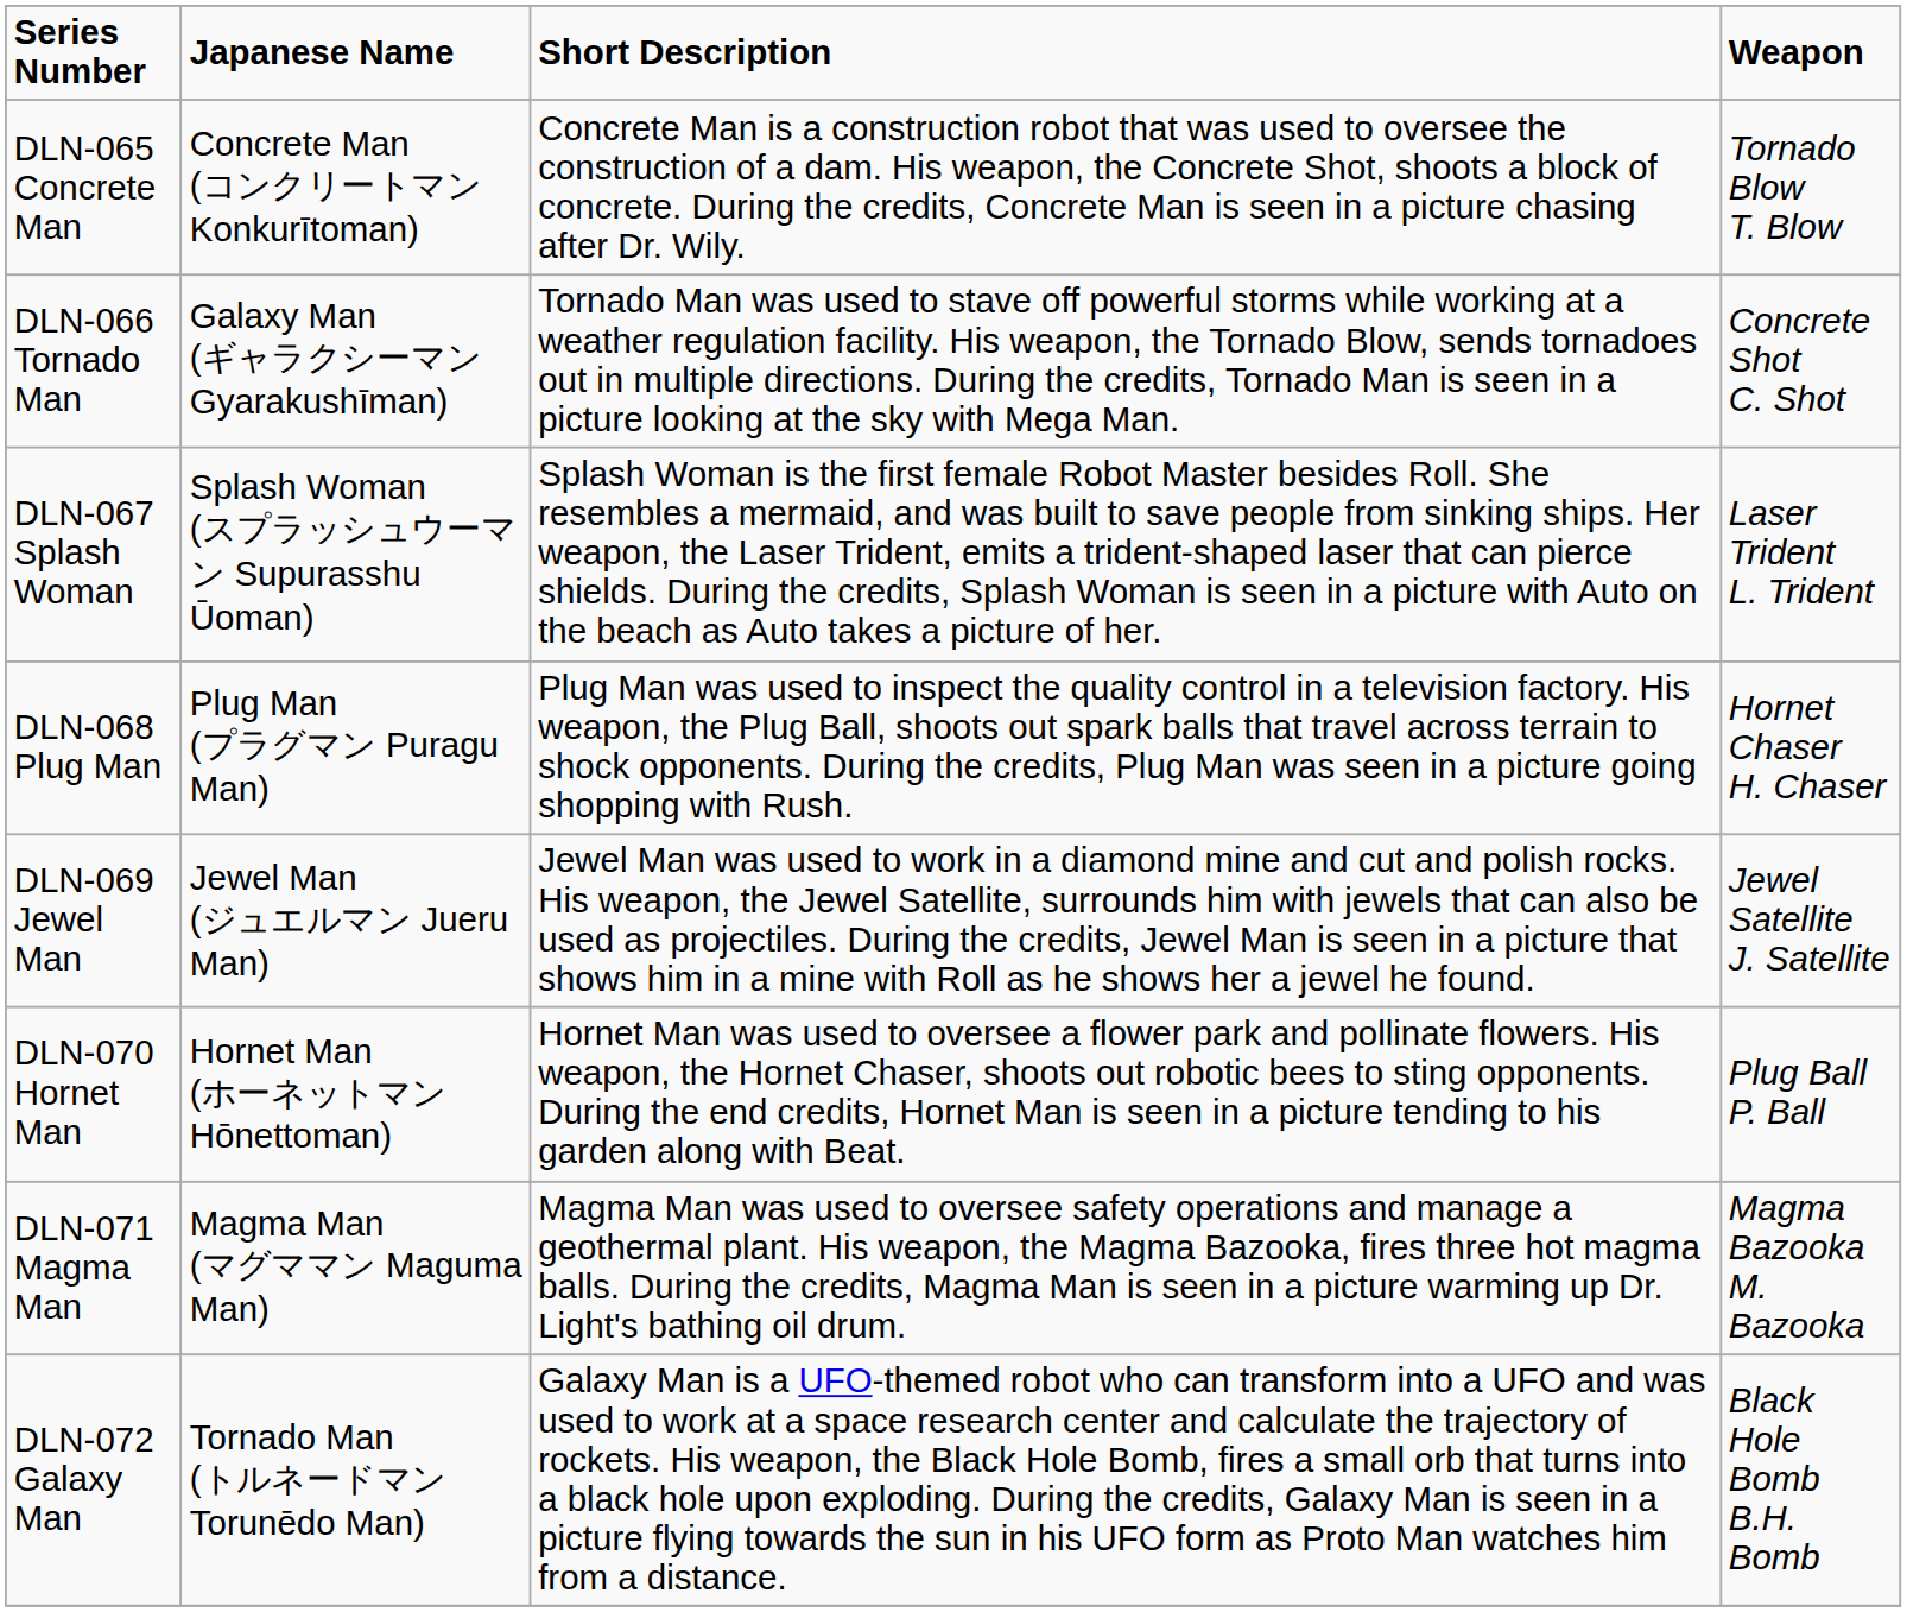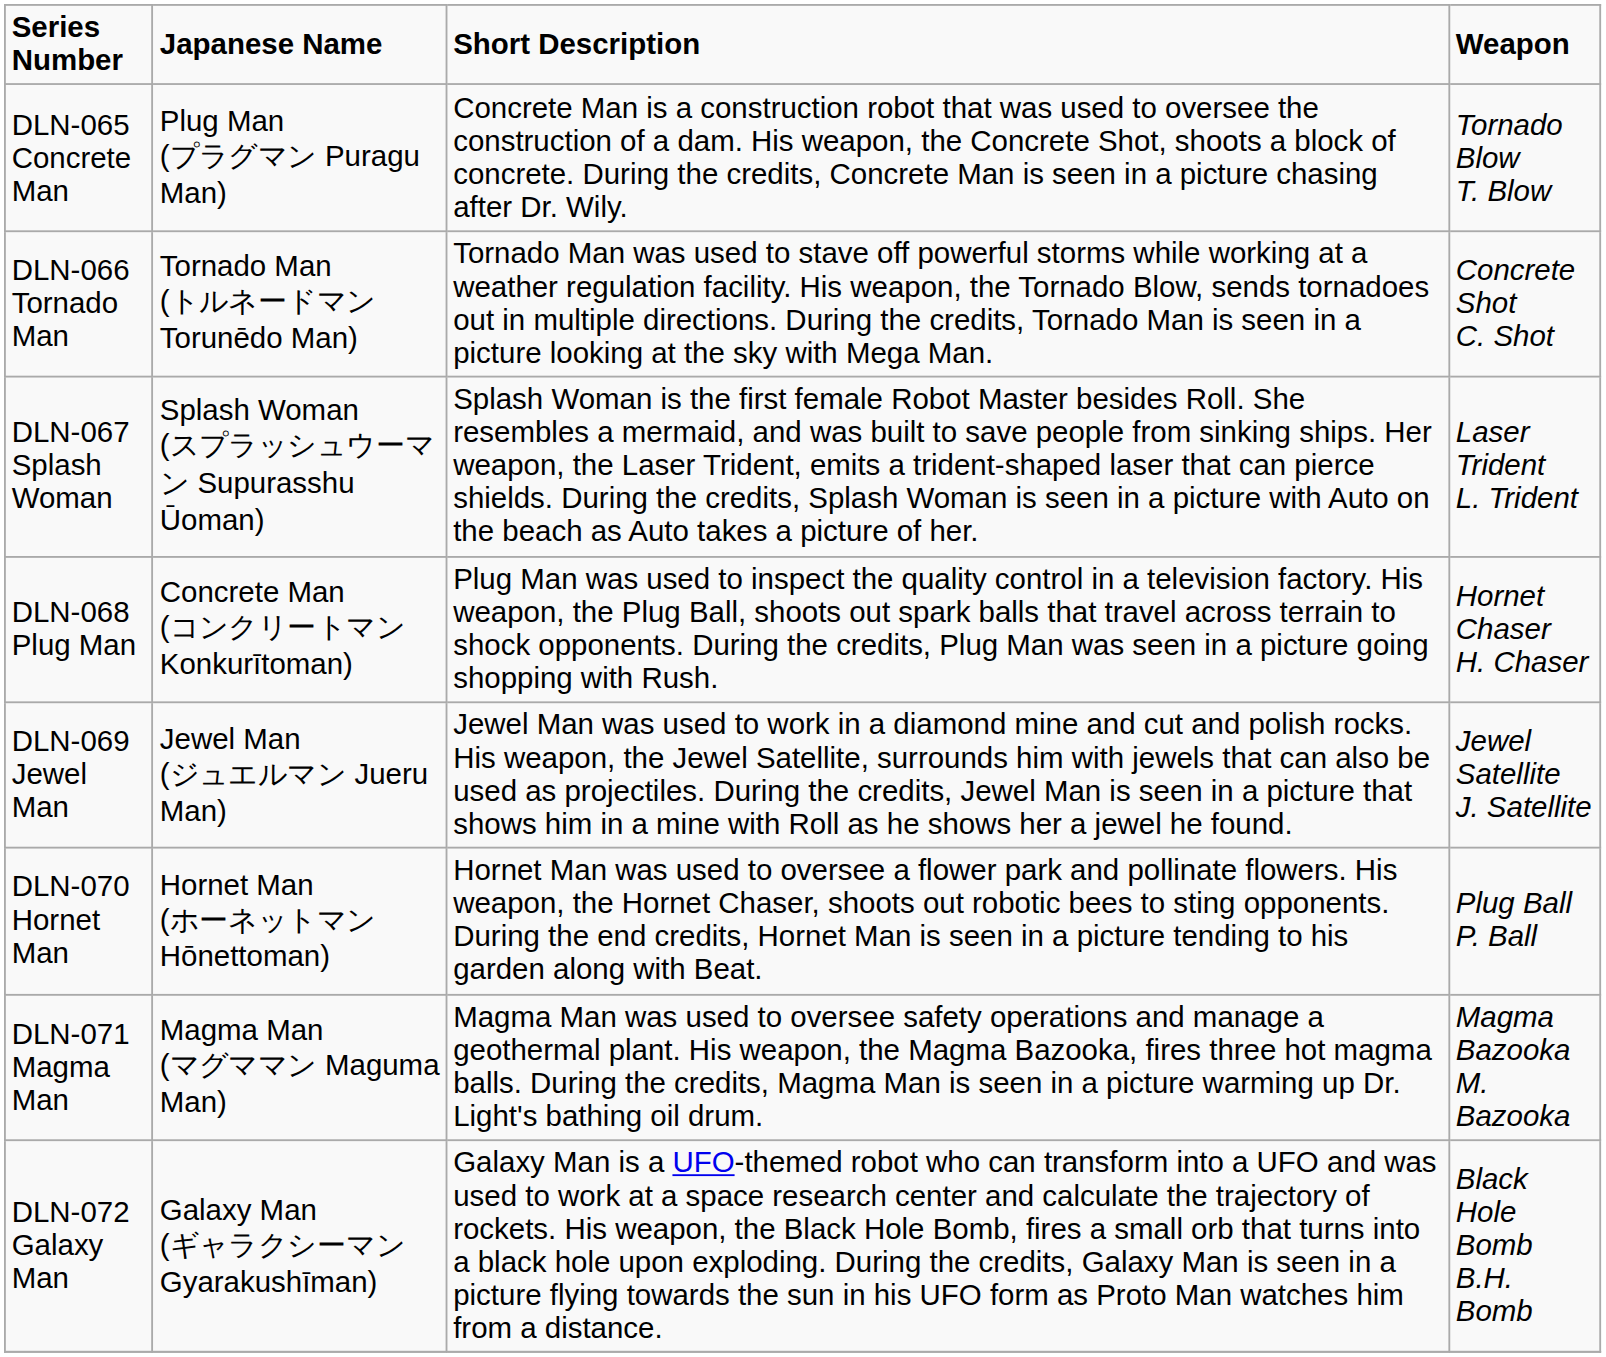DLN-065 Concrete Man | Japanese Name: Concrete Man (コンクリートマン Konkurītoman) -> Plug Man (プラグマン Puragu Man)
DLN-066 Tornado Man | Japanese Name: Galaxy Man (ギャラクシーマン Gyarakushīman) -> Tornado Man (トルネードマン Torunēdo Man)
DLN-068 Plug Man | Japanese Name: Plug Man (プラグマン Puragu Man) -> Concrete Man (コンクリートマン Konkurītoman)
DLN-072 Galaxy Man | Japanese Name: Tornado Man (トルネードマン Torunēdo Man) -> Galaxy Man (ギャラクシーマン Gyarakushīman)
